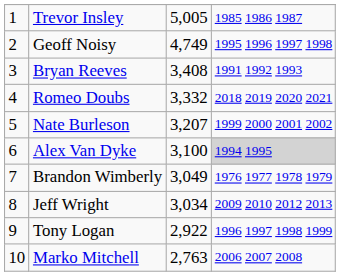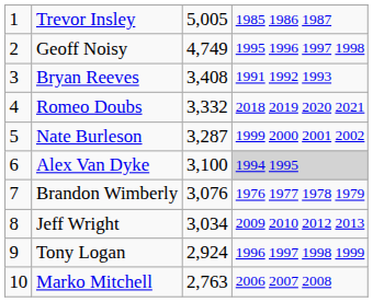Nate Burleson | column 3: 3,207 -> 3,287
Brandon Wimberly | column 3: 3,049 -> 3,076
Tony Logan | column 3: 2,922 -> 2,924
